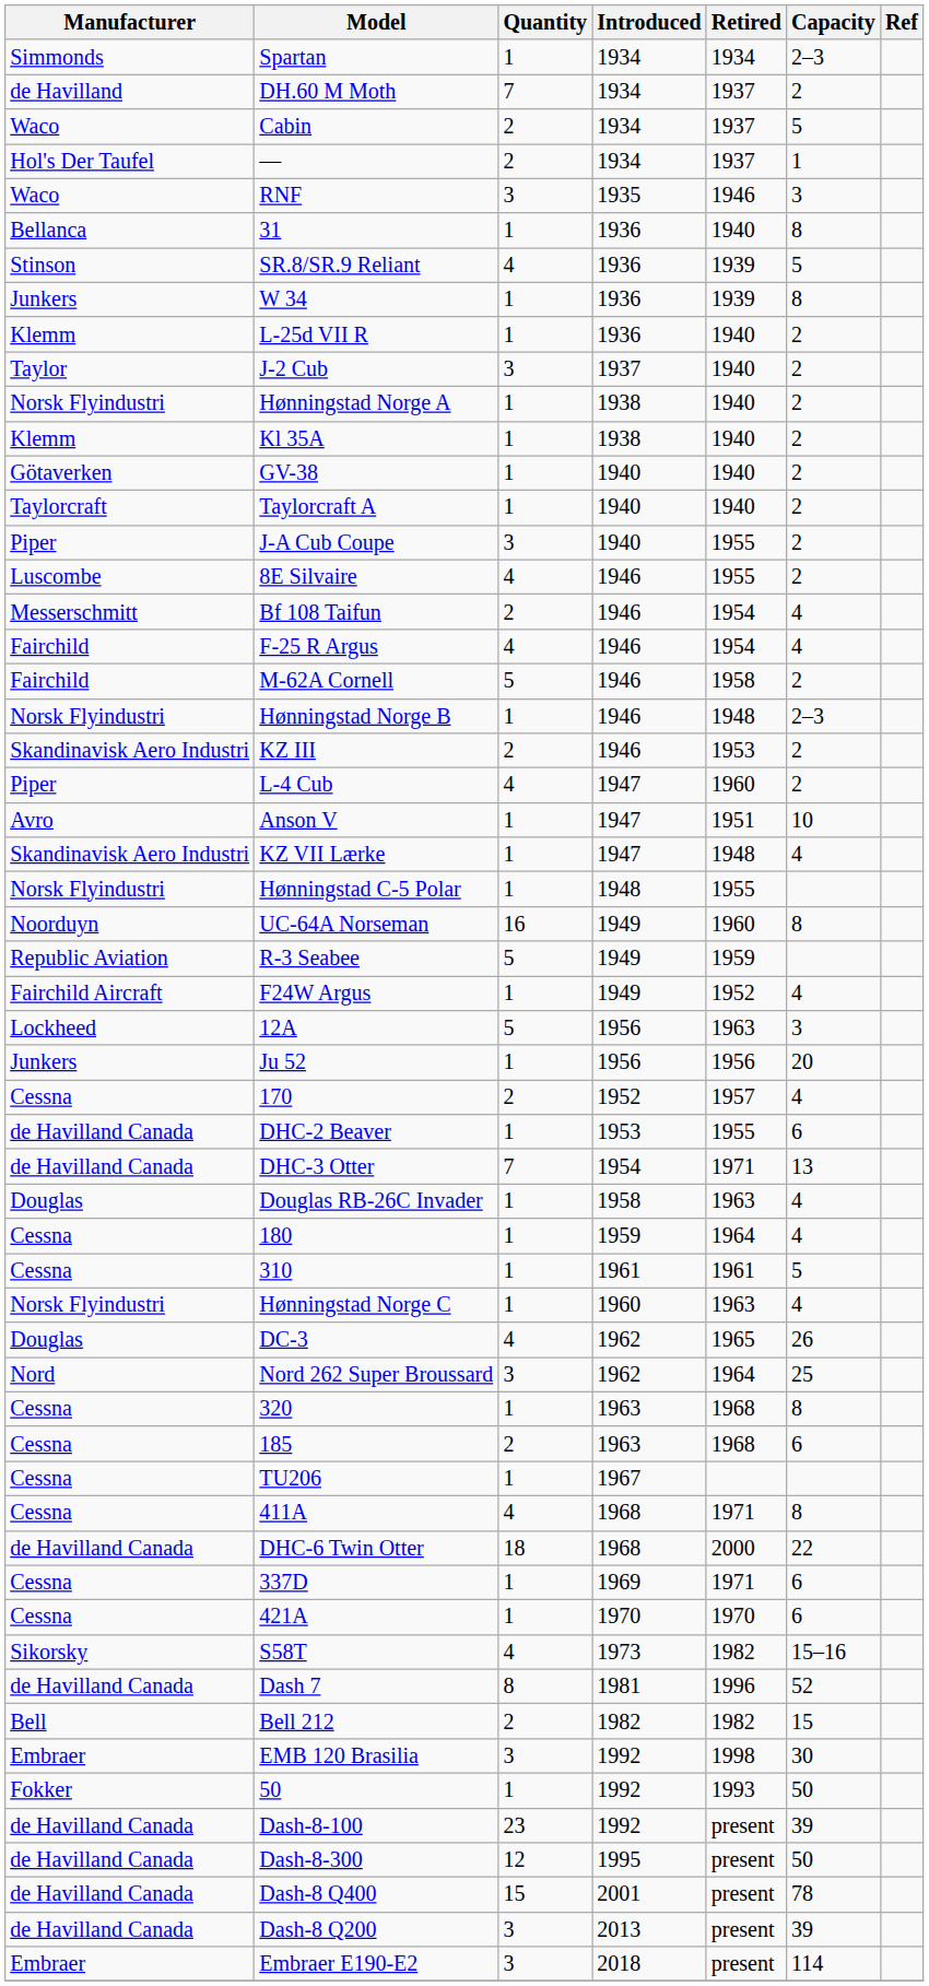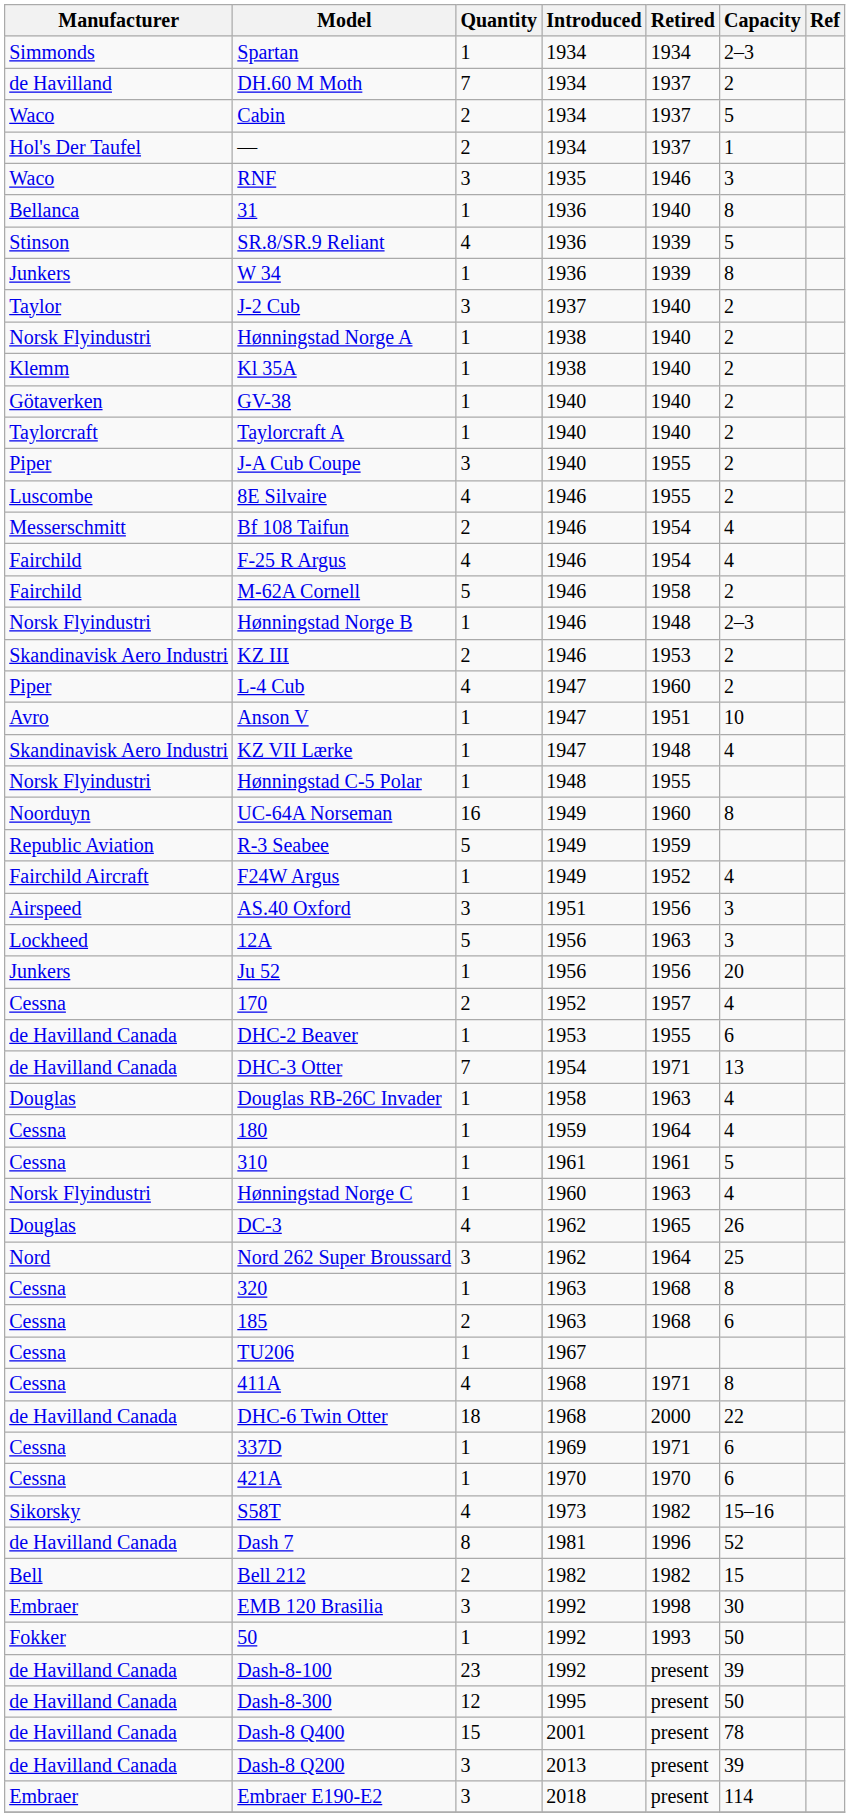- row: Klemm | L-25d VII R | 1 | 1936 | 1940 | 2
+ row: Airspeed | AS.40 Oxford | 3 | 1951 | 1956 | 3
